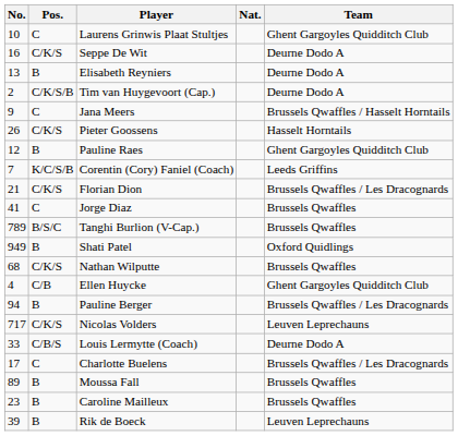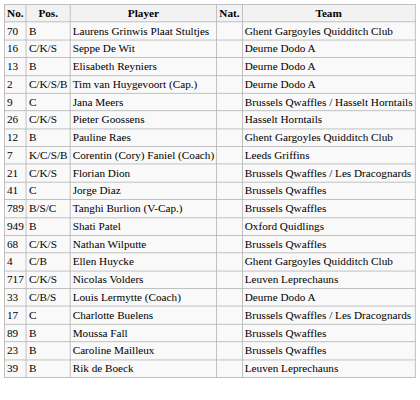Laurens Grinwis Plaat Stultjes | No.: 10 -> 70
Laurens Grinwis Plaat Stultjes | Pos.: C -> B
- row: 94 | B | Pauline Berger | Brussels Qwaffles / Les Dracognards
